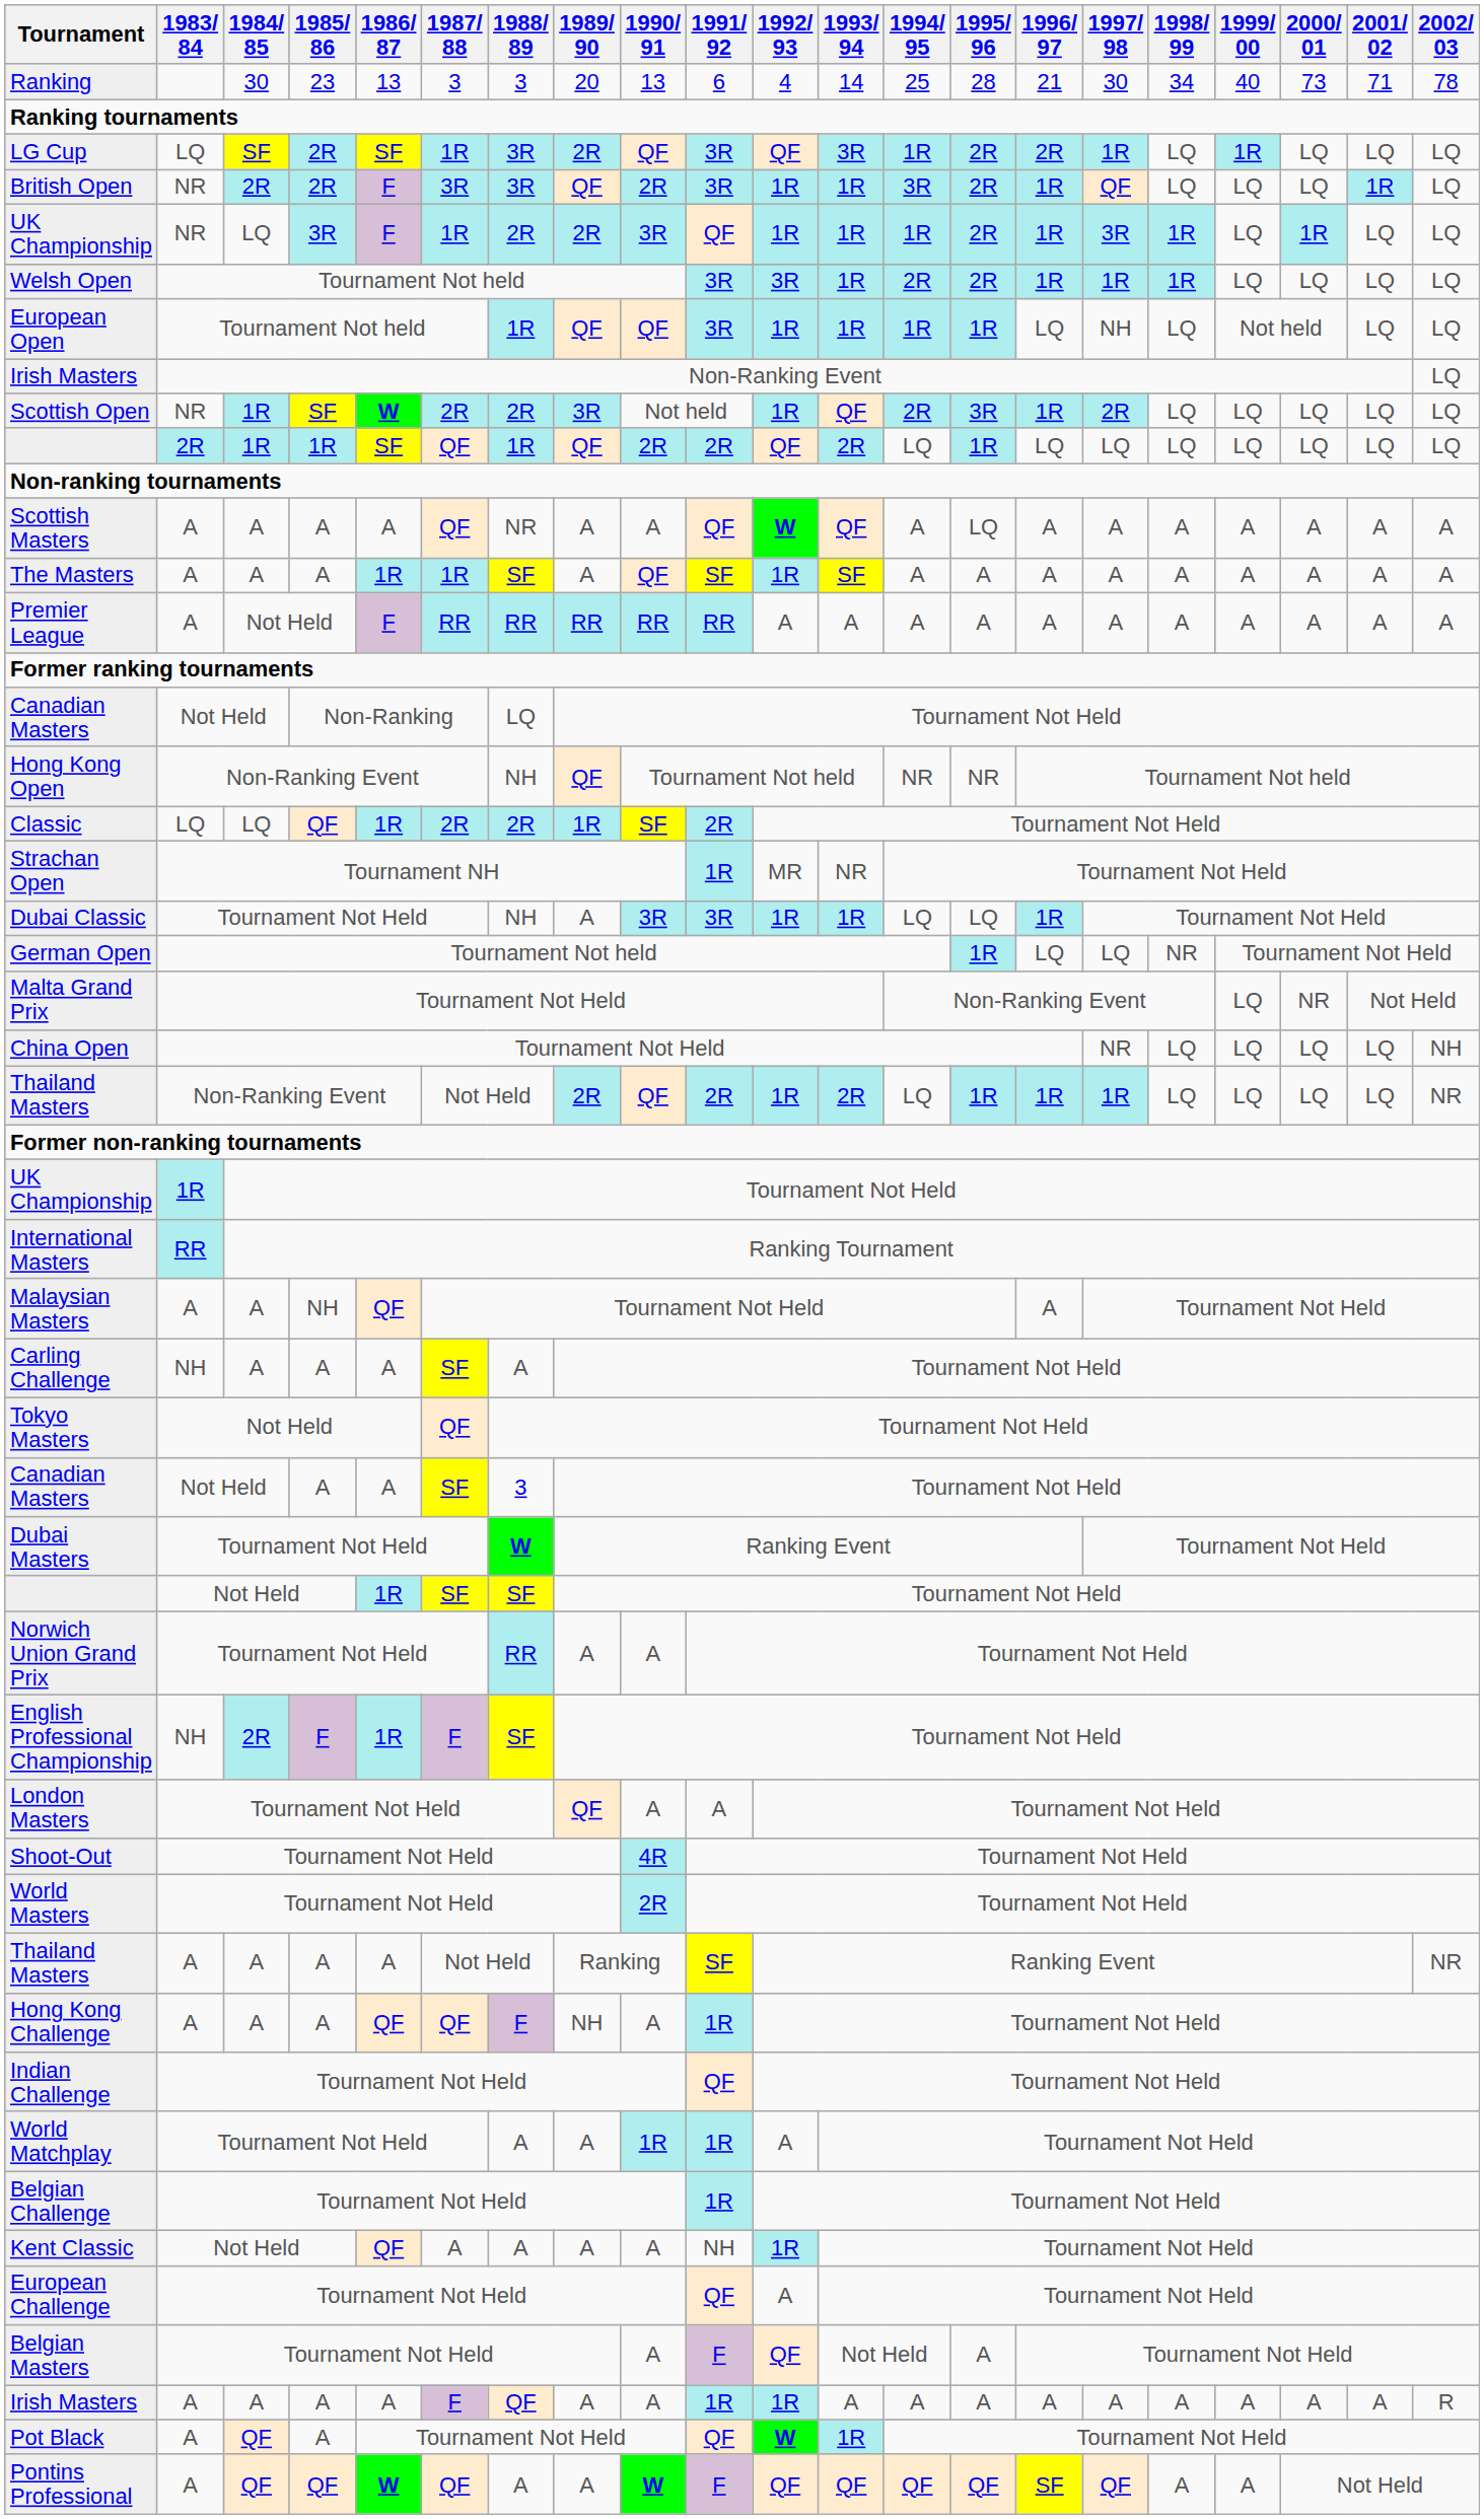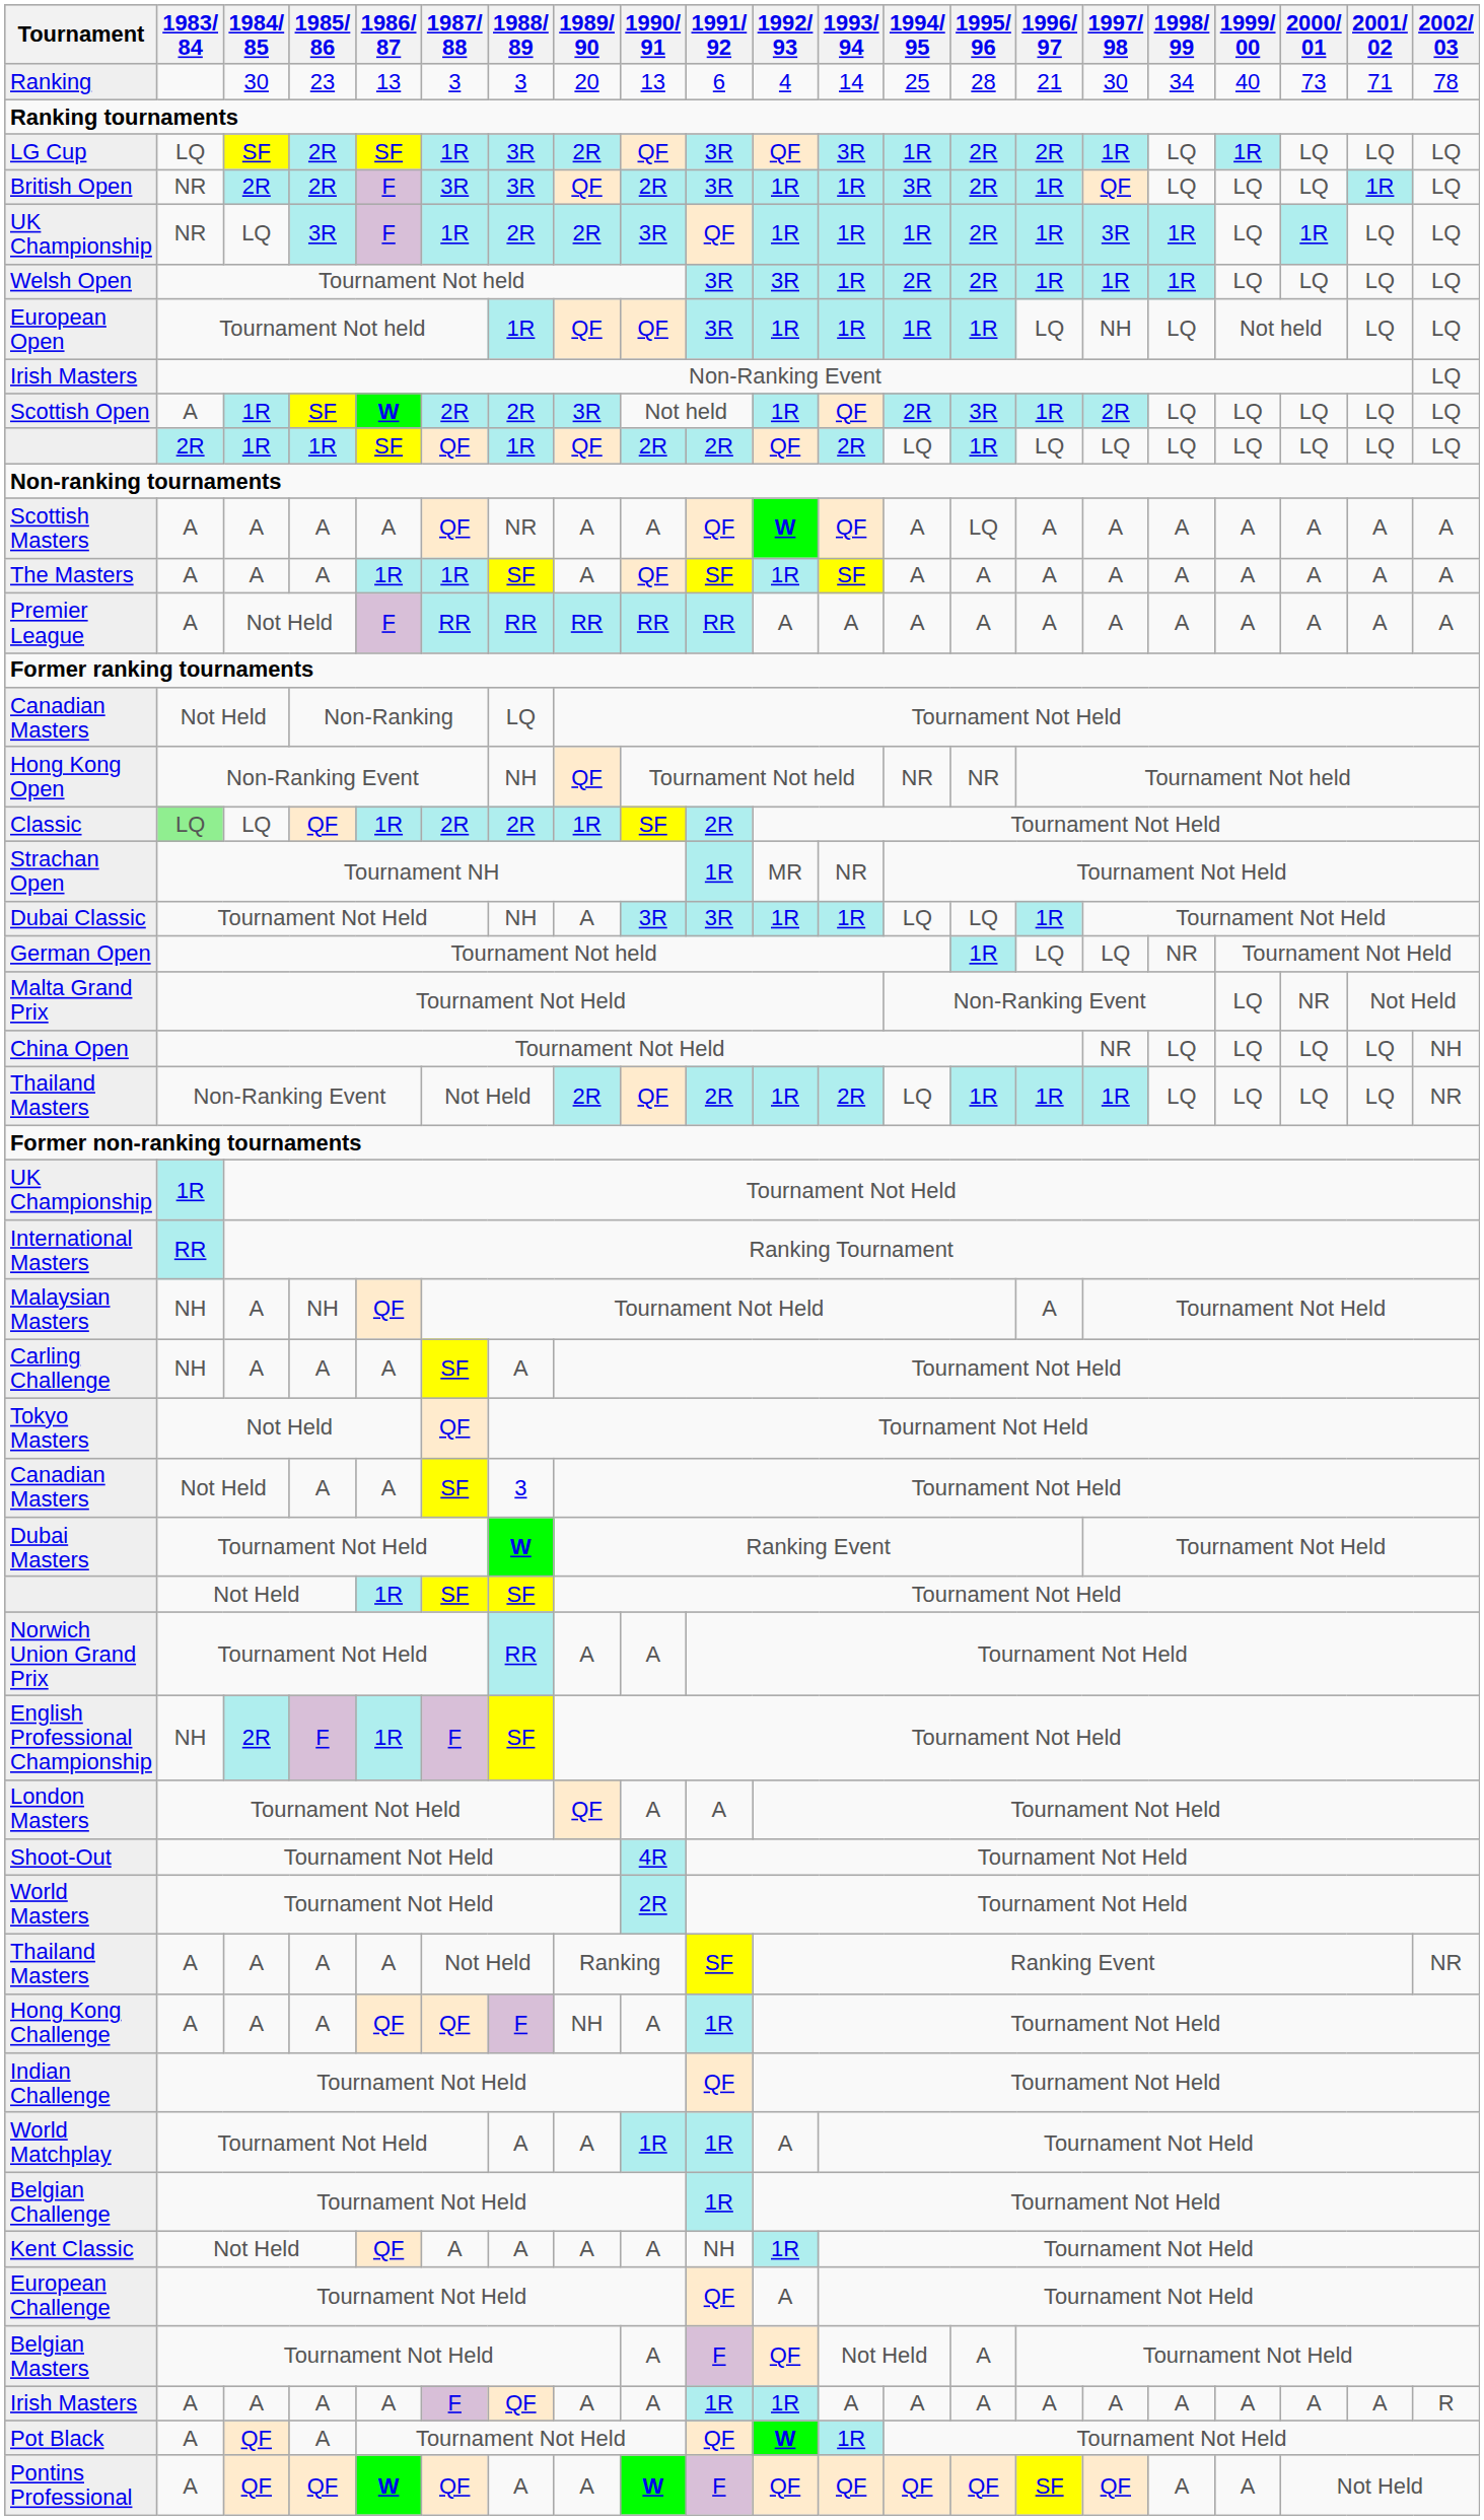Scottish Open | 1983/ 84: NR -> A
Classic | 1983/ 84: no background -> lightgreen background
Malaysian Masters | 1983/ 84: A -> NH
